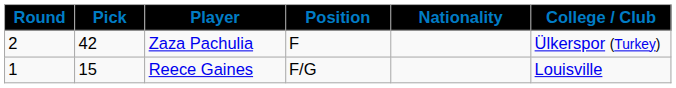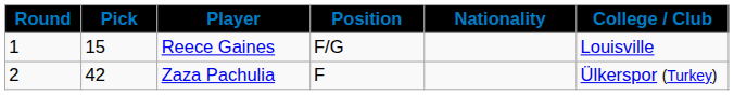rows swapped: Reece Gaines <-> Zaza Pachulia
